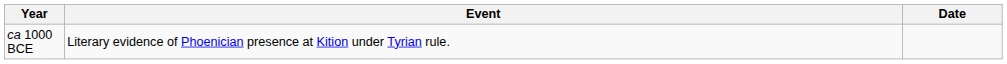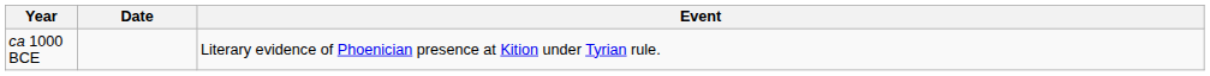columns swapped: Date <-> Event
